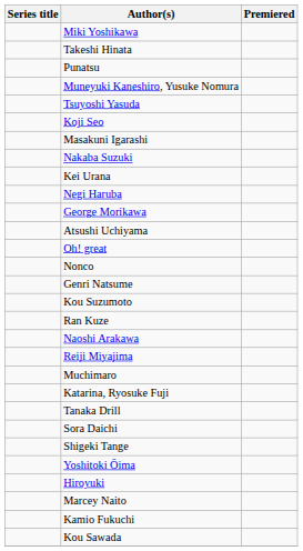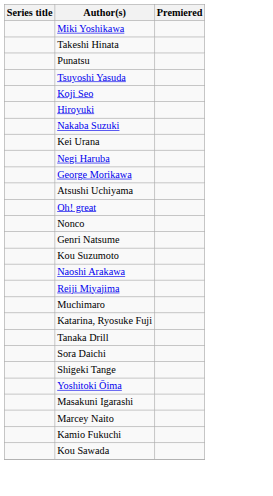- row: Muneyuki Kaneshiro, Yusuke Nomura
rows swapped: Hiroyuki <-> Masakuni Igarashi
- row: Ran Kuze
